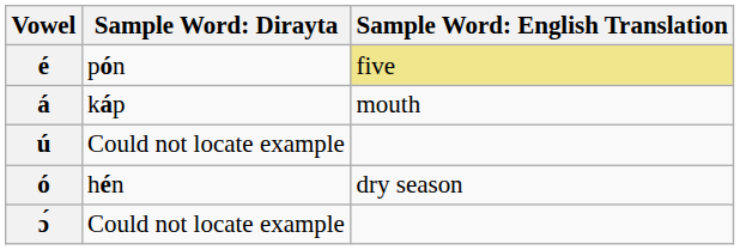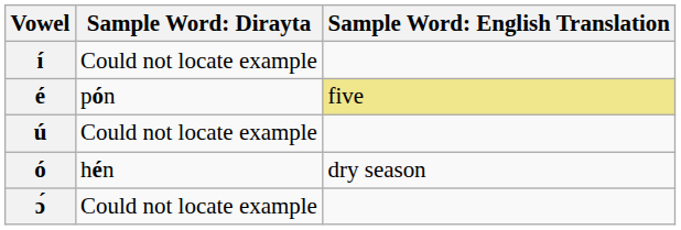+ row: í | Could not locate example
- row: á | káp | mouth
